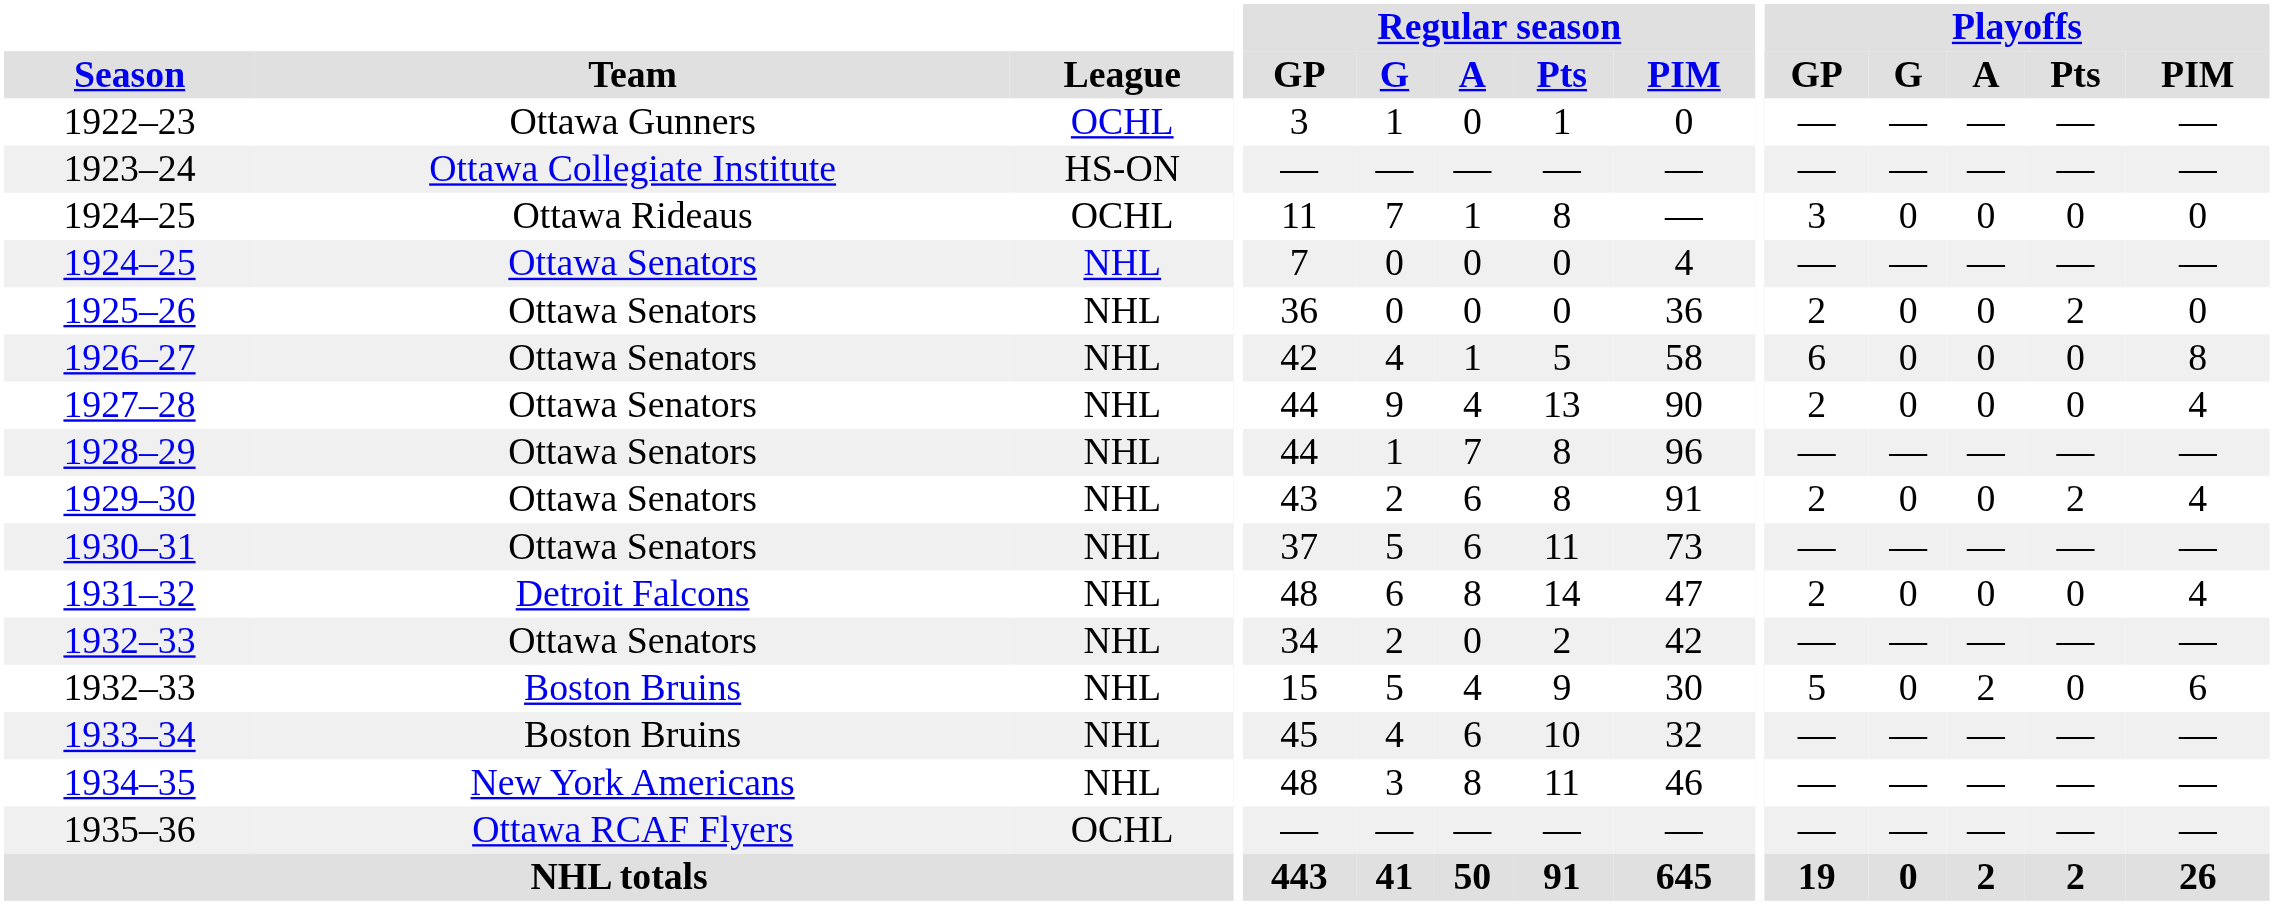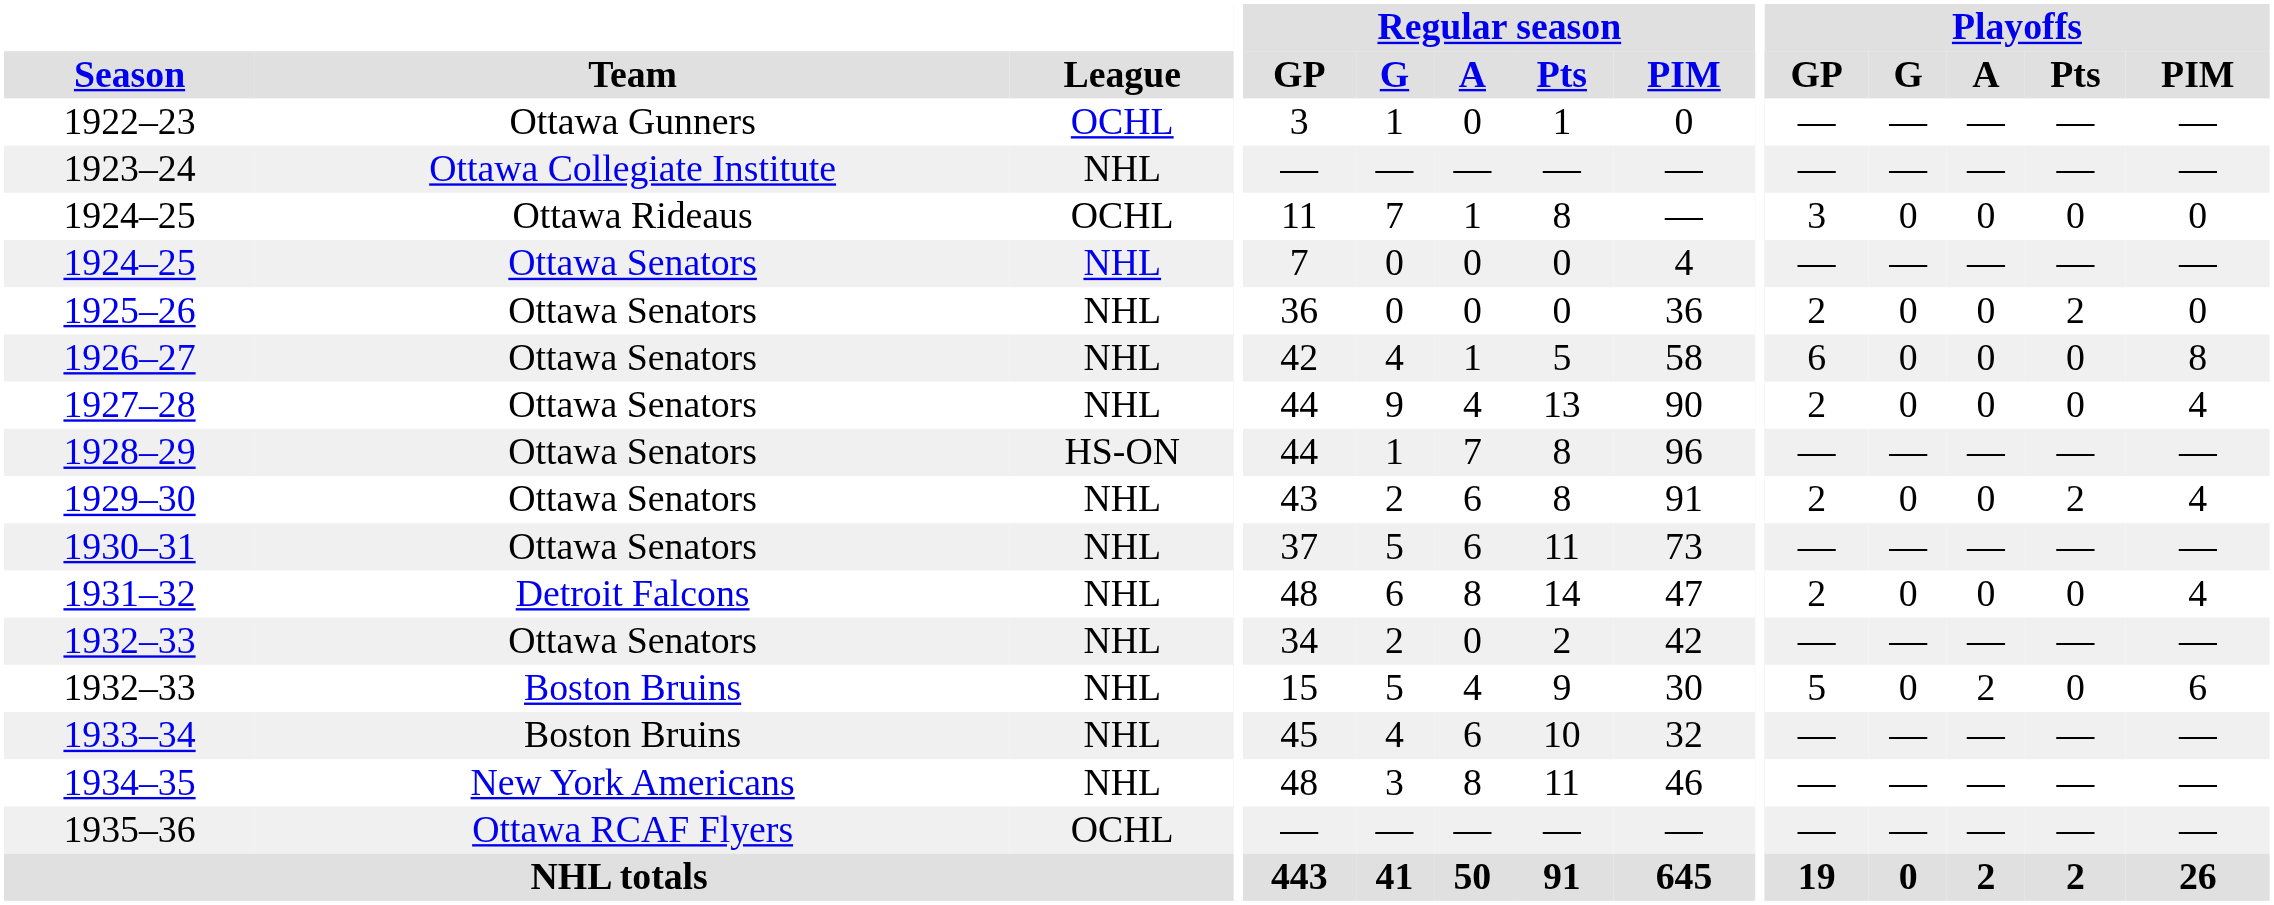1923–24 | League: HS-ON -> NHL
1928–29 | League: NHL -> HS-ON
